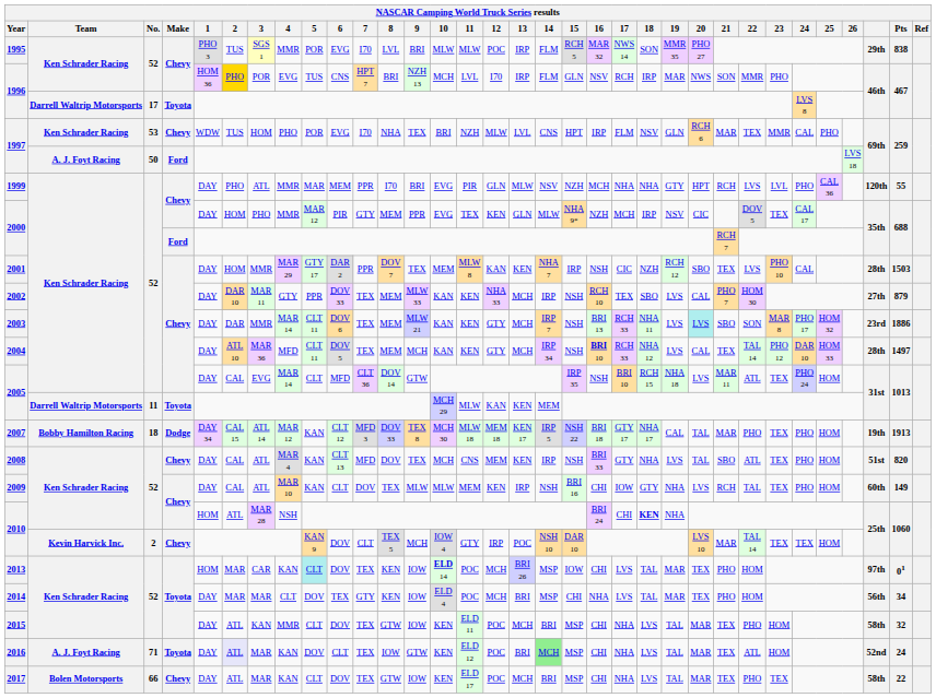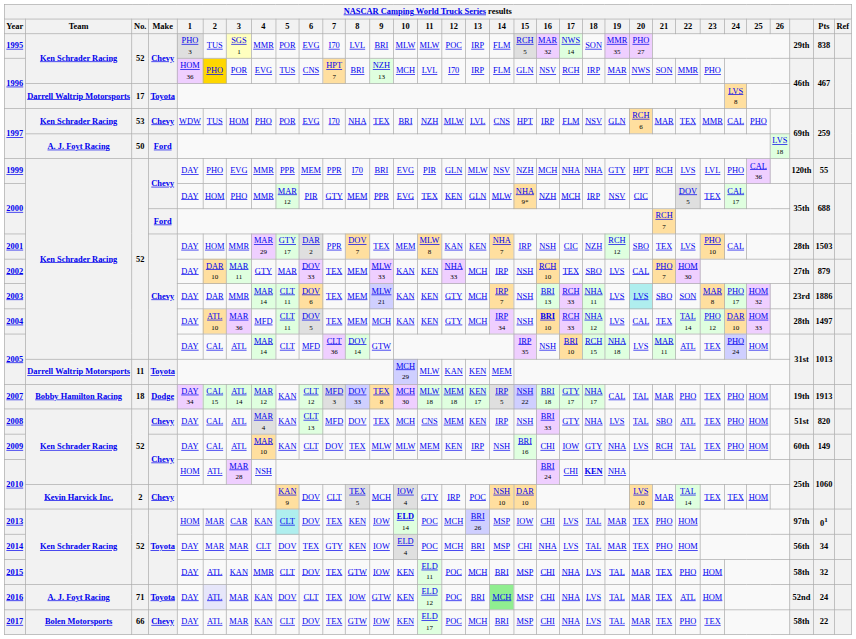1999 | 3: ATL -> EVG
1999 | 5: MAR -> PPR
2002 | 5: PPR -> MAR
2005 / 52 | 3: EVG -> ATL
